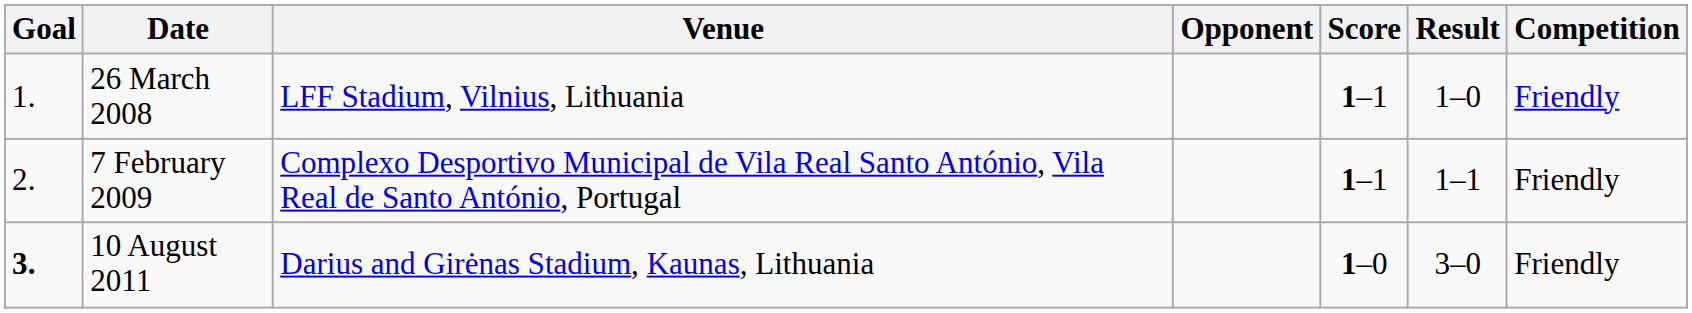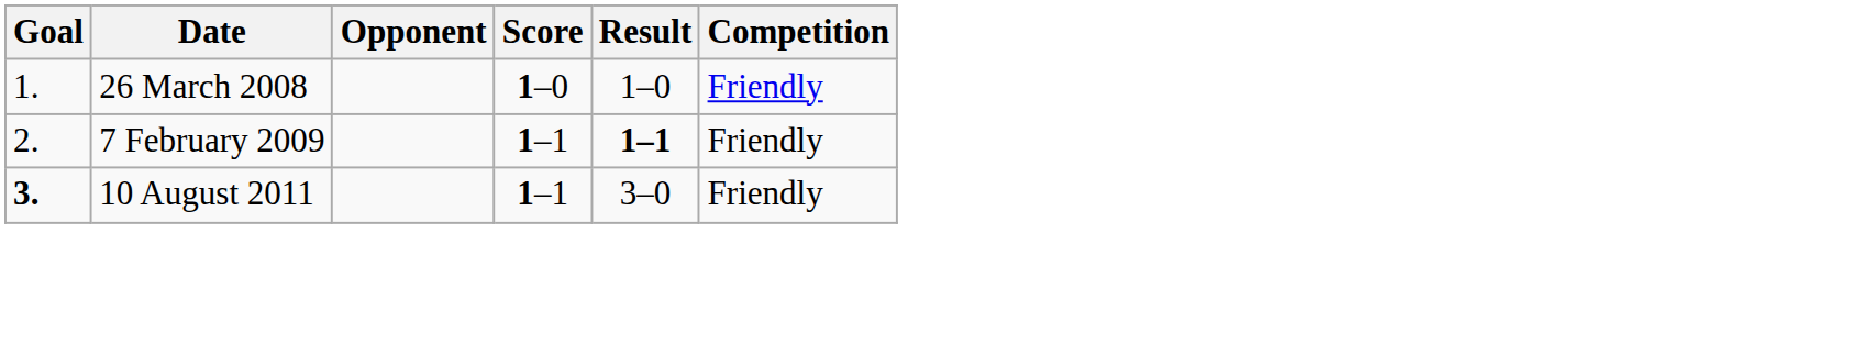- column: Venue | LFF Stadium, Vilnius, Lithuania | Complexo Desportivo Municipal de Vila Real Santo António, Vila Real de Santo António, Portugal | Darius and Girėnas Stadium, Kaunas, Lithuania
26 March 2008 | Score: 1–1 -> 1–0
7 February 2009 | Result: normal -> bold
10 August 2011 | Score: 1–0 -> 1–1
